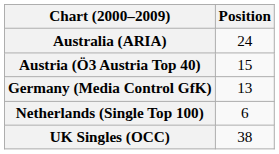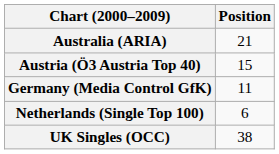Australia (ARIA) | Position: 24 -> 21
Germany (Media Control GfK) | Position: 13 -> 11
